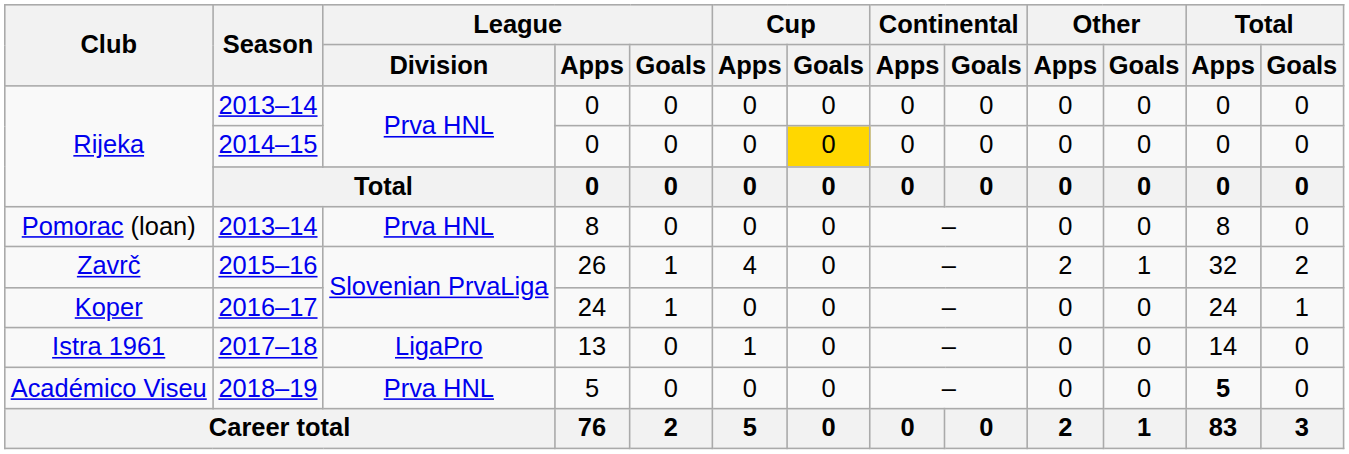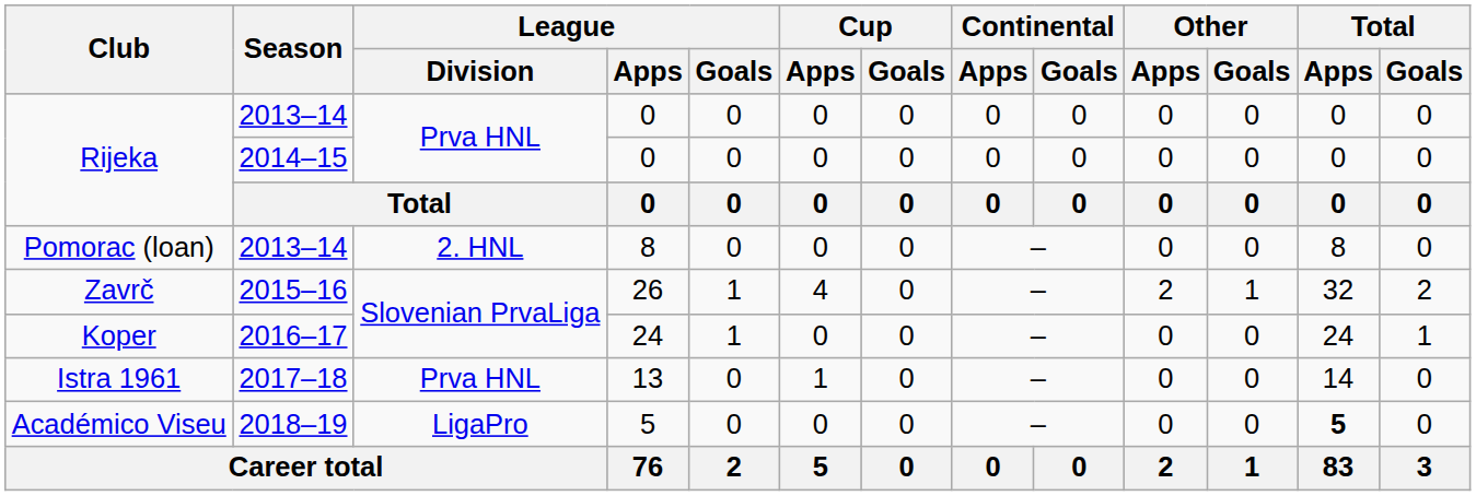Rijeka / 2014–15 | Cup / Goals: gold background -> no background
Pomorac (loan) | League / Division: Prva HNL -> 2. HNL
Istra 1961 | League / Division: LigaPro -> Prva HNL
Académico Viseu | League / Division: Prva HNL -> LigaPro
